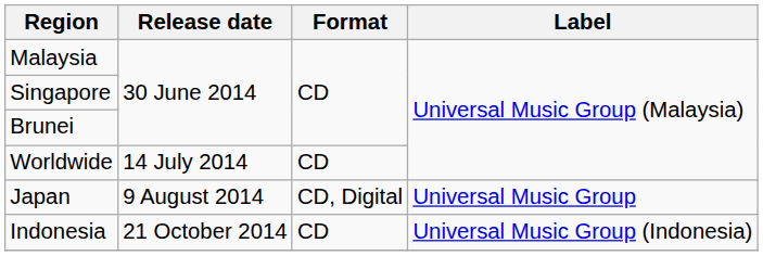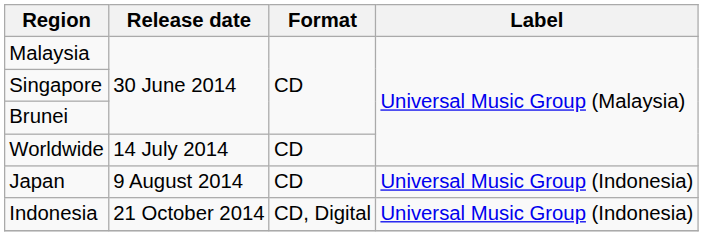Japan | Format: CD, Digital -> CD
Japan | Label: Universal Music Group -> Universal Music Group (Indonesia)
Indonesia | Format: CD -> CD, Digital
